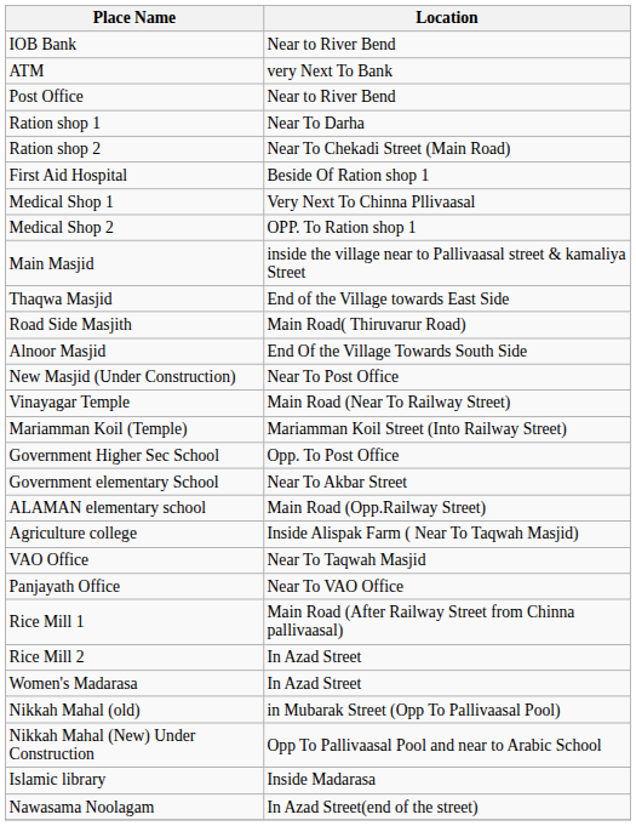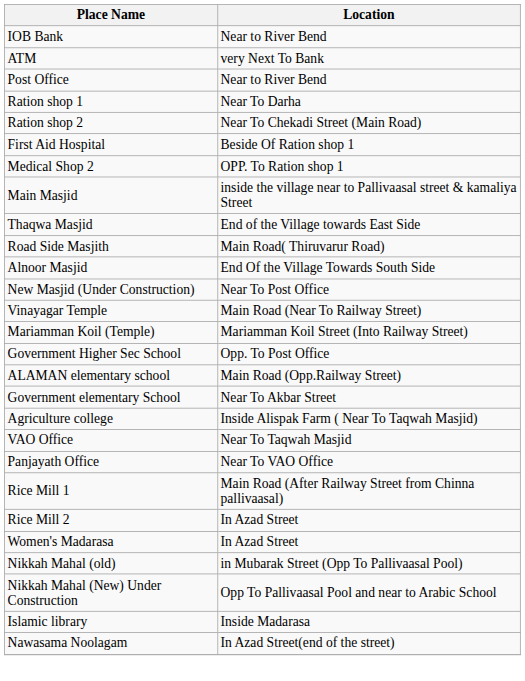- row: Medical Shop 1 | Very Next To Chinna Pllivaasal
rows swapped: Government elementary School <-> ALAMAN elementary school
